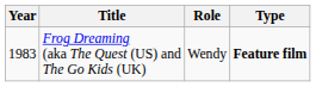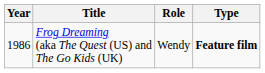Frog Dreaming (aka The Quest (US) and The Go Kids (UK) | Year: 1983 -> 1986
